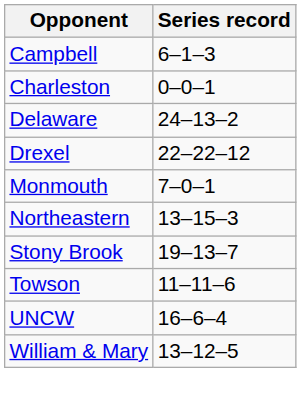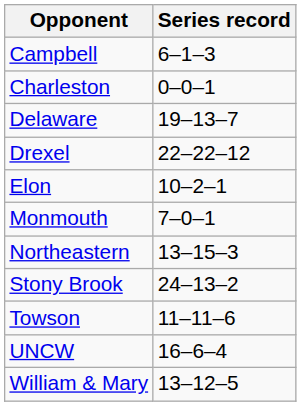Delaware | Series record: 24–13–2 -> 19–13–7
+ row: Elon | 10–2–1
Stony Brook | Series record: 19–13–7 -> 24–13–2
